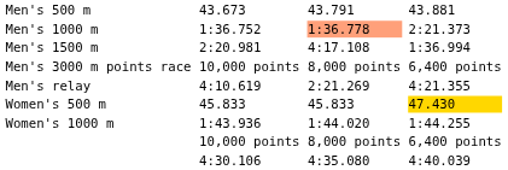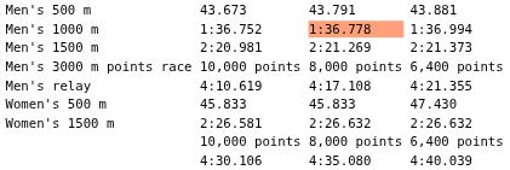Men's 1000 m | column 7: 2:21.373 -> 1:36.994
Men's 1500 m | column 5: 4:17.108 -> 2:21.269
Men's 1500 m | column 7: 1:36.994 -> 2:21.373
Men's relay | column 5: 2:21.269 -> 4:17.108
Women's 500 m | column 7: gold background -> no background
- row: Women's 1000 m | 1:43.936 | 1:44.020 | 1:44.255
+ row: Women's 1500 m | 2:26.581 | 2:26.632 | 2:26.632
